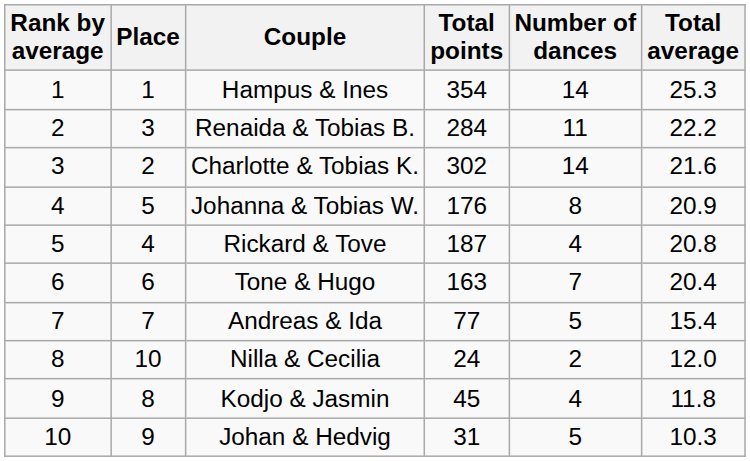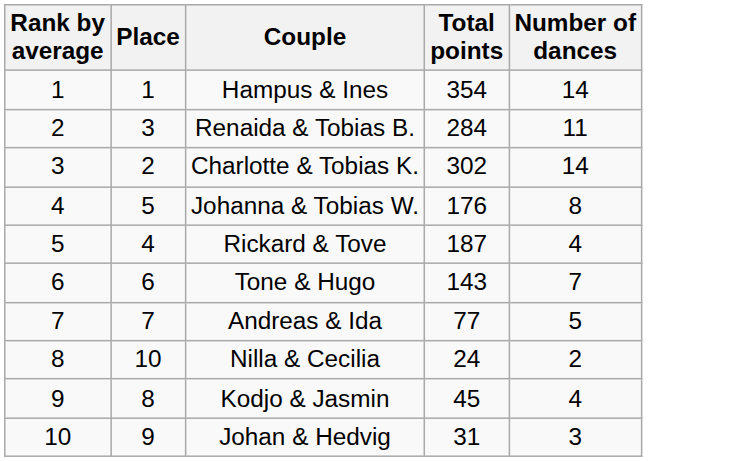- column: Total average | 25.3 | 22.2 | 21.6 | 20.9 | 20.8 | 20.4 | 15.4 | 12.0 | 11.8 | 10.3
Tone & Hugo | Total points: 163 -> 143
Johan & Hedvig | Number of dances: 5 -> 3
